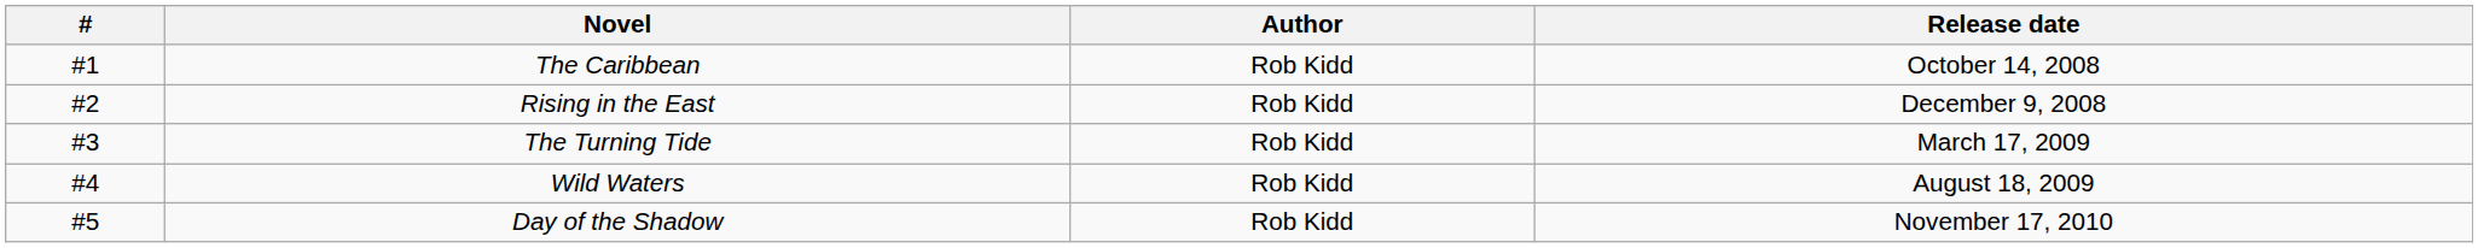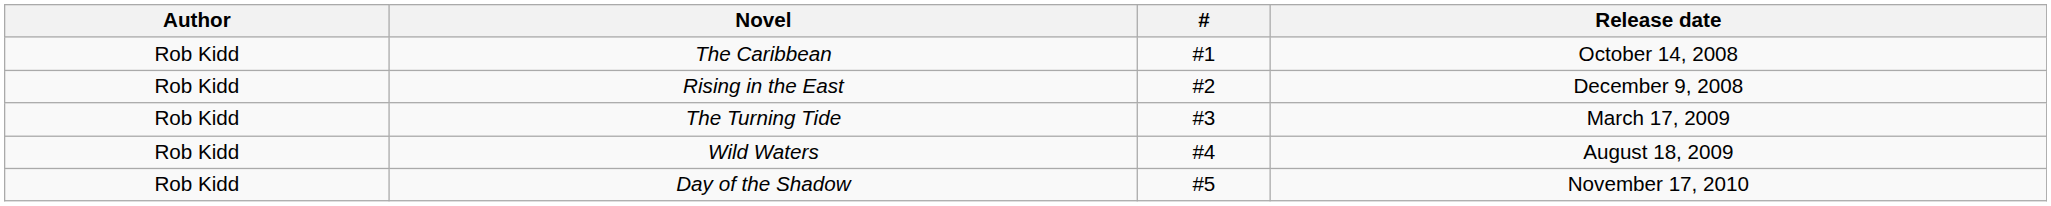columns swapped: # <-> Author
